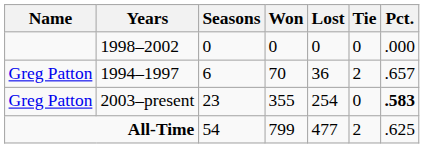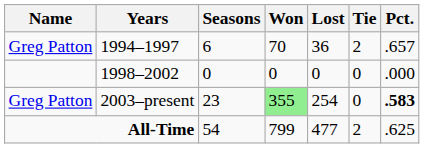rows swapped: 1994–1997 <-> 1998–2002
2003–present | Won: no background -> lightgreen background
